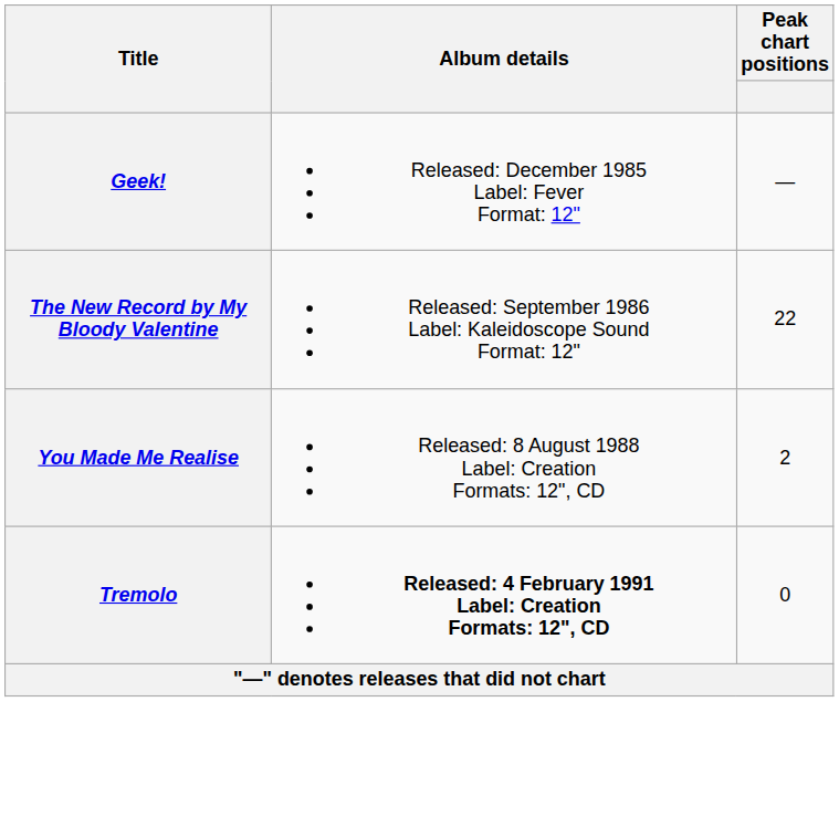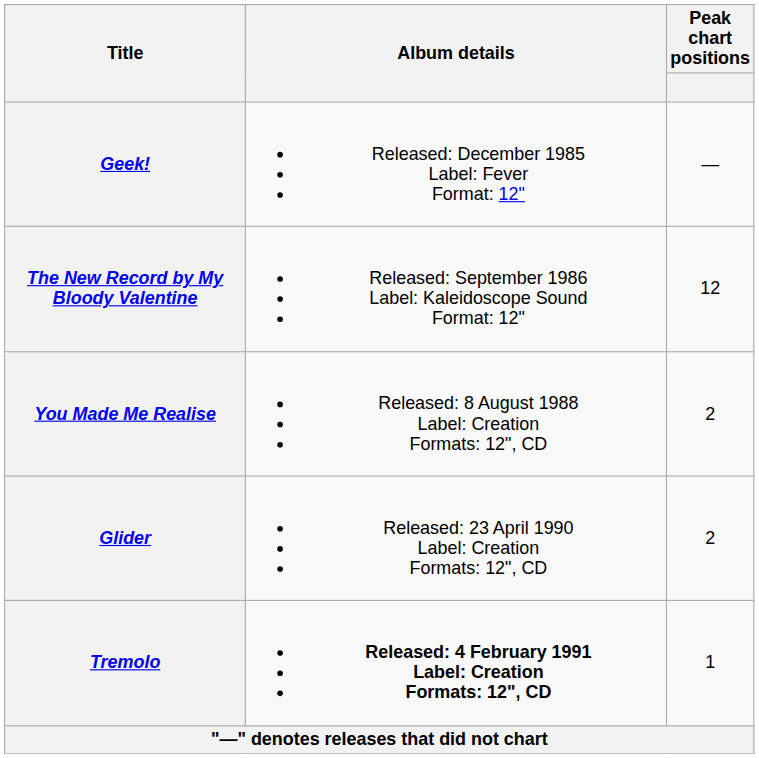The New Record by My Bloody Valentine | Peak chart positions: 22 -> 12
+ row: Glider | Released: 23 April 1990 Label: Creation Formats: 12", CD | 2
Tremolo | Peak chart positions: 0 -> 1
